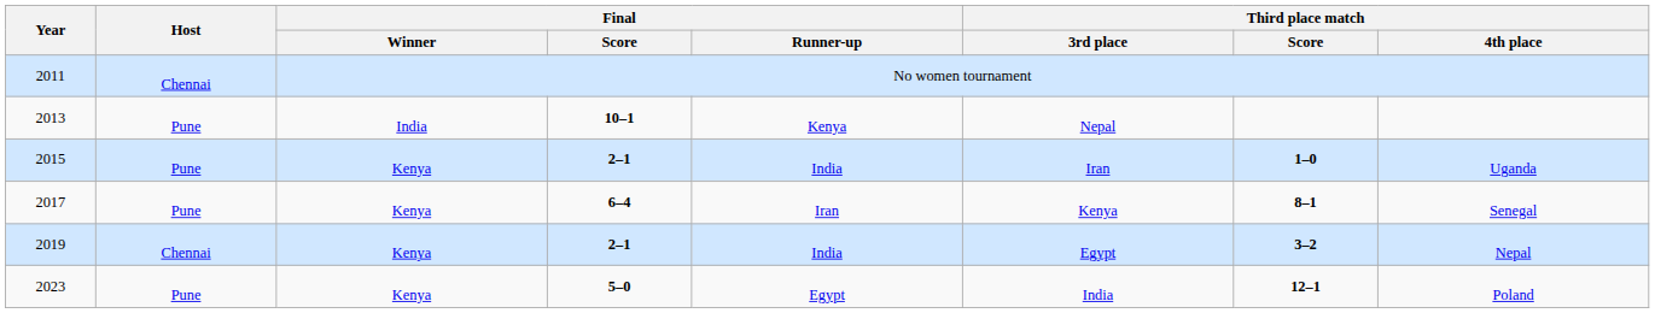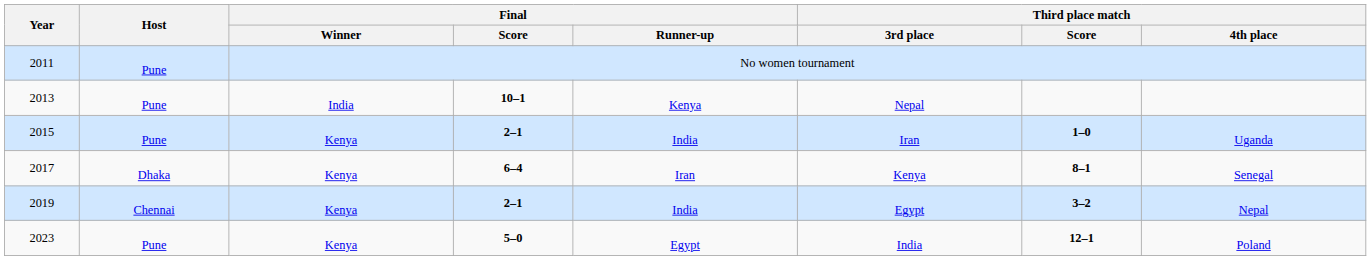2011 | Host: Chennai -> Pune
2017 | Host: Pune -> Dhaka
